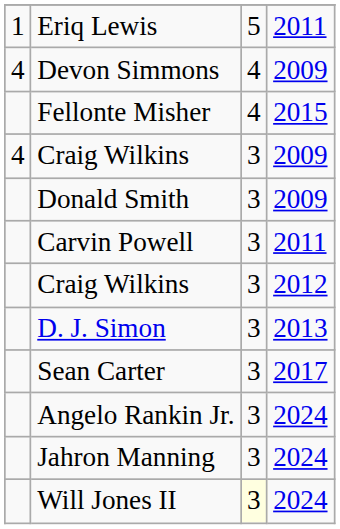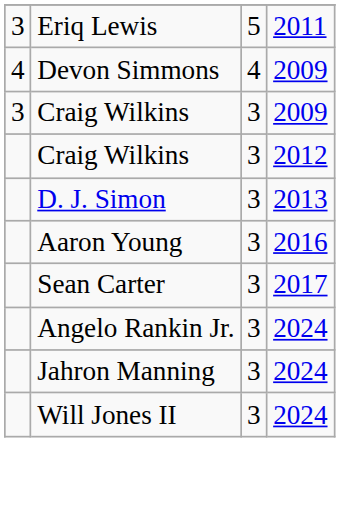Eriq Lewis | column 1: 1 -> 3
- row: Fellonte Misher | 4 | 2015
Craig Wilkins / 2009 | column 1: 4 -> 3
- row: Donald Smith | 3 | 2009
- row: Carvin Powell | 3 | 2011
+ row: Aaron Young | 3 | 2016
Will Jones II | column 3: lightyellow background -> no background
